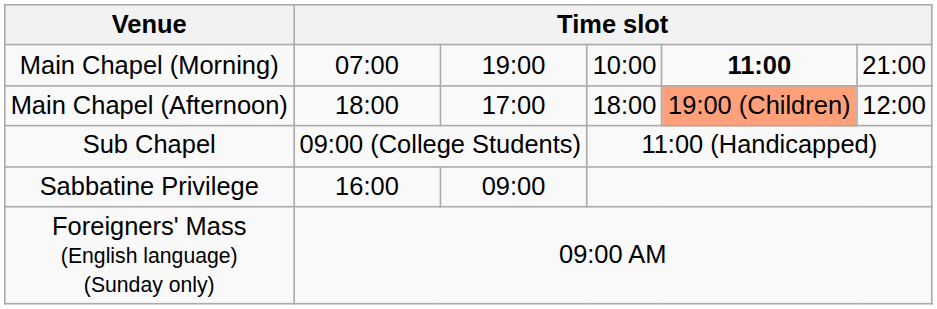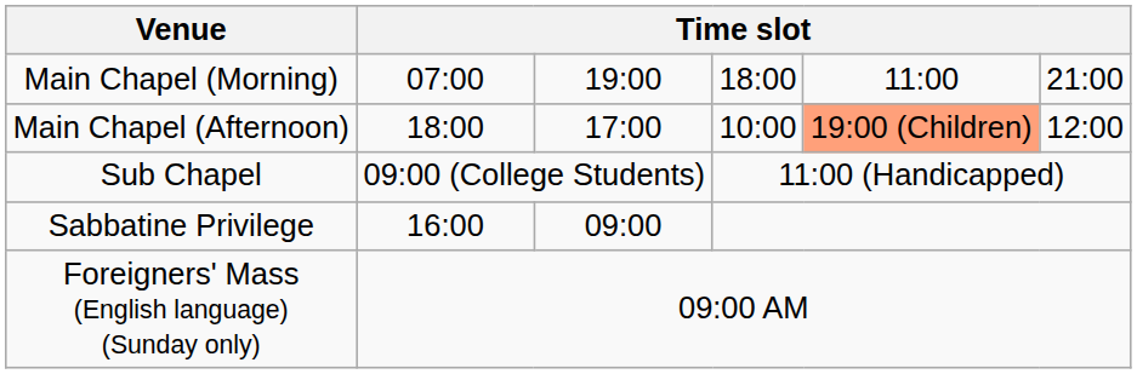Main Chapel (Morning) | column 4: 10:00 -> 18:00
Main Chapel (Morning) | column 5: bold -> normal
Main Chapel (Afternoon) | column 4: 18:00 -> 10:00
